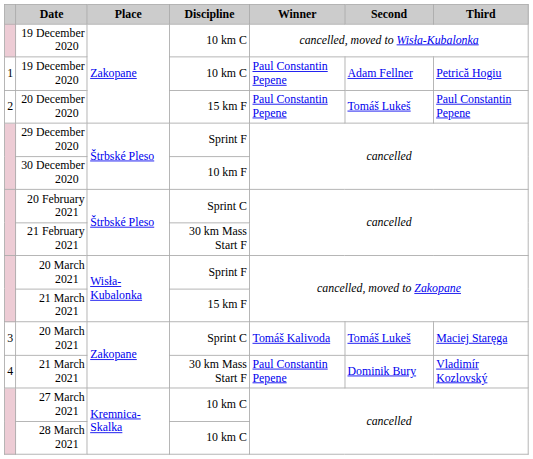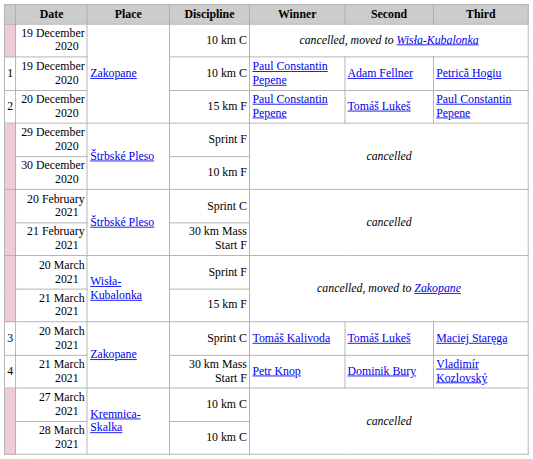4 / 21 March 2021 | Winner: Paul Constantin Pepene -> Petr Knop
